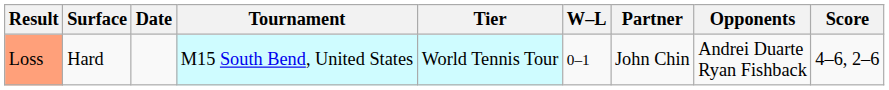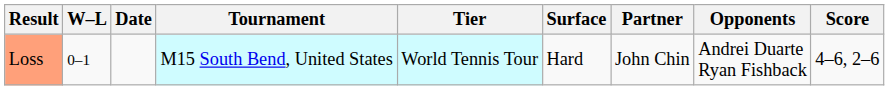columns swapped: W–L <-> Surface
